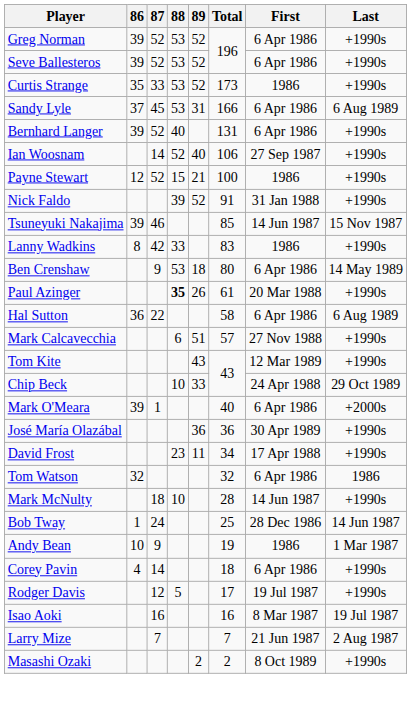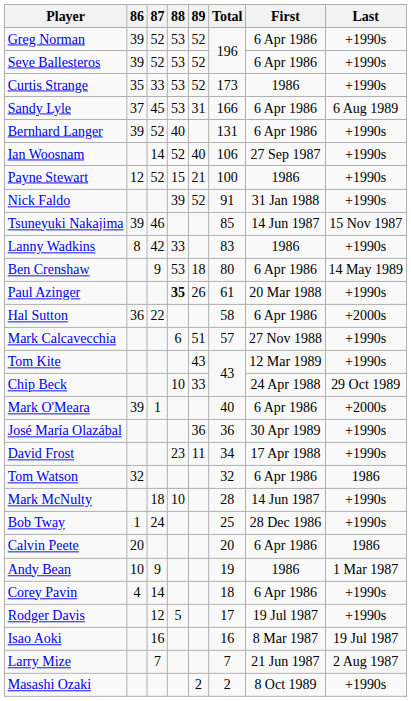Hal Sutton | Last: 6 Aug 1989 -> +2000s
Bob Tway | Last: 14 Jun 1987 -> +1990s
+ row: Calvin Peete | 20 | 20 | 6 Apr 1986 | 1986
